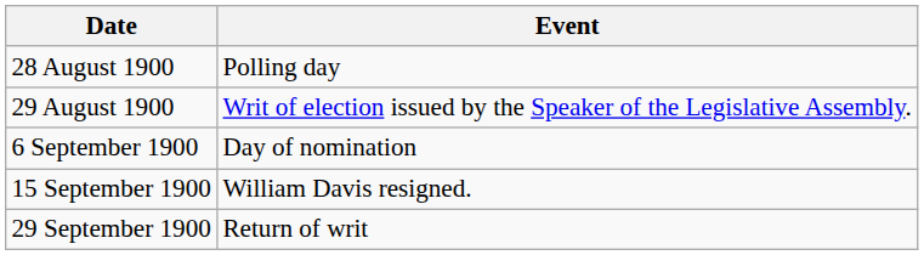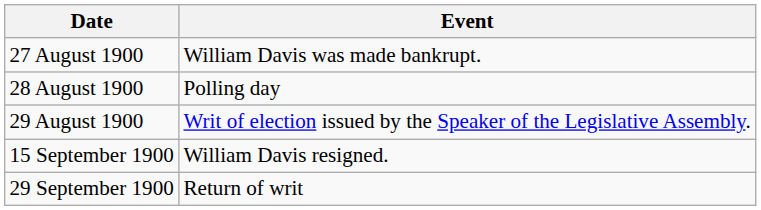+ row: 27 August 1900 | William Davis was made bankrupt.
- row: 6 September 1900 | Day of nomination
